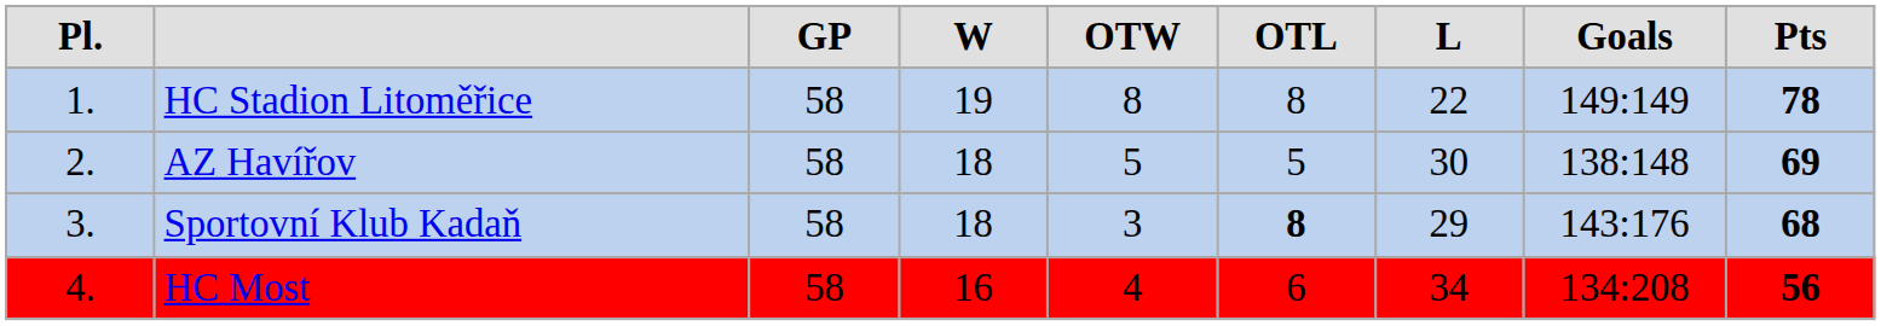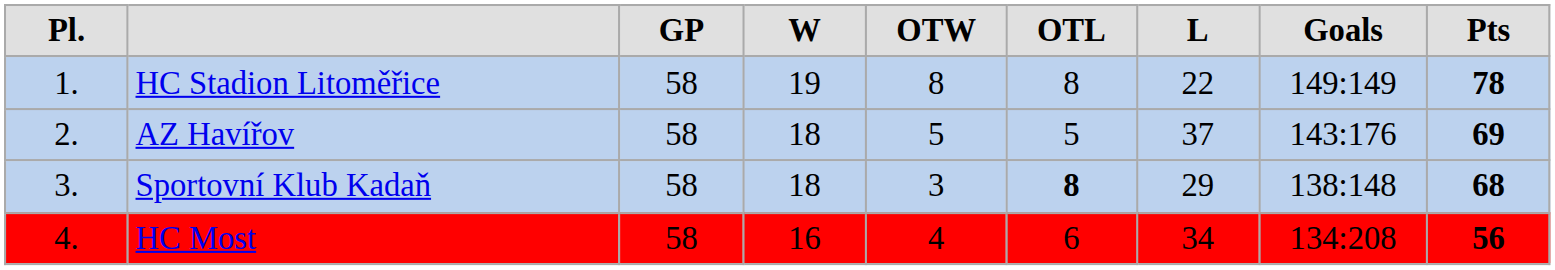AZ Havířov | column 7: 30 -> 37
AZ Havířov | column 8: 138:148 -> 143:176
Sportovní Klub Kadaň | column 8: 143:176 -> 138:148
